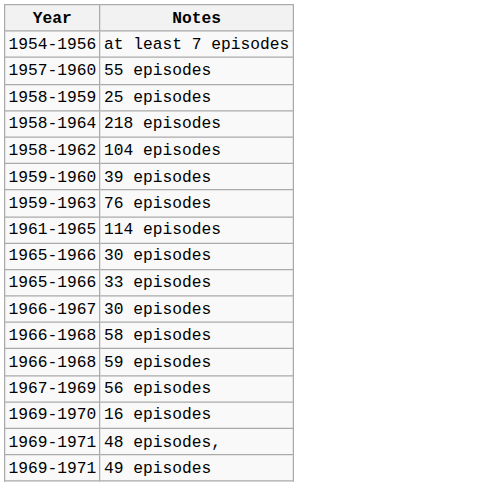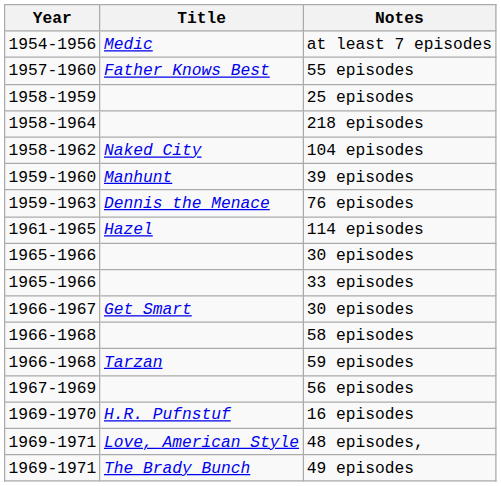+ column: Title | Medic | Father Knows Best | Naked City | Manhunt | Dennis the Menace | Hazel | Get Smart | Tarzan | H.R. Pufnstuf | Love, American Style | The Brady Bunch
